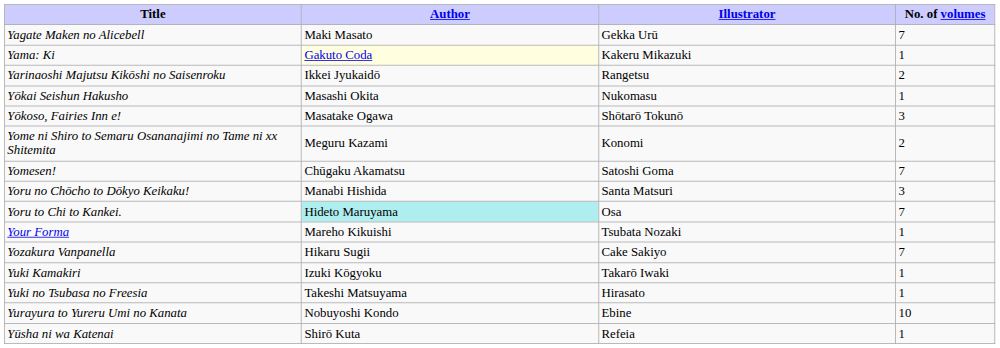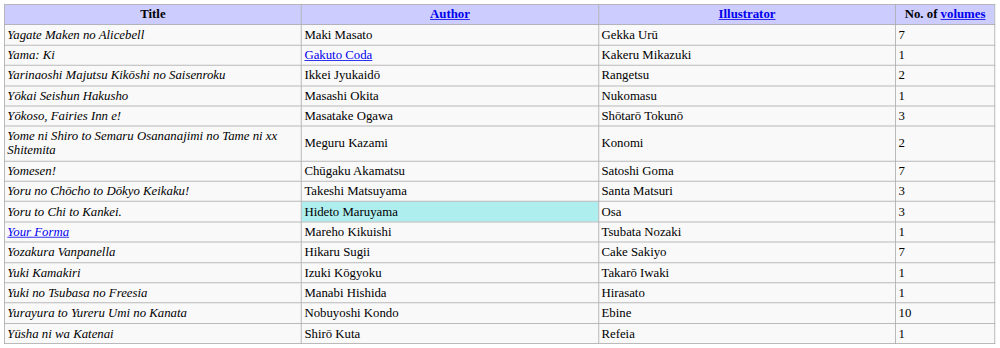Yama: Ki | Author: lightyellow background -> no background
Yoru no Chōcho to Dōkyo Keikaku! | Author: Manabi Hishida -> Takeshi Matsuyama
Yoru to Chi to Kankei. | No. of volumes: 7 -> 3
Yuki no Tsubasa no Freesia | Author: Takeshi Matsuyama -> Manabi Hishida
